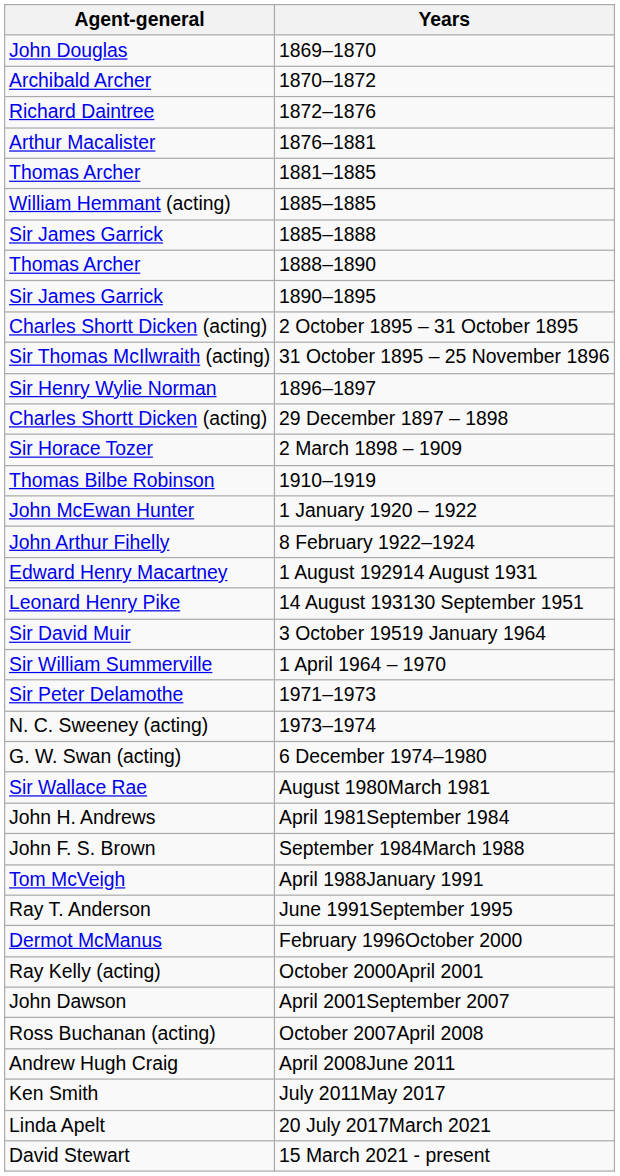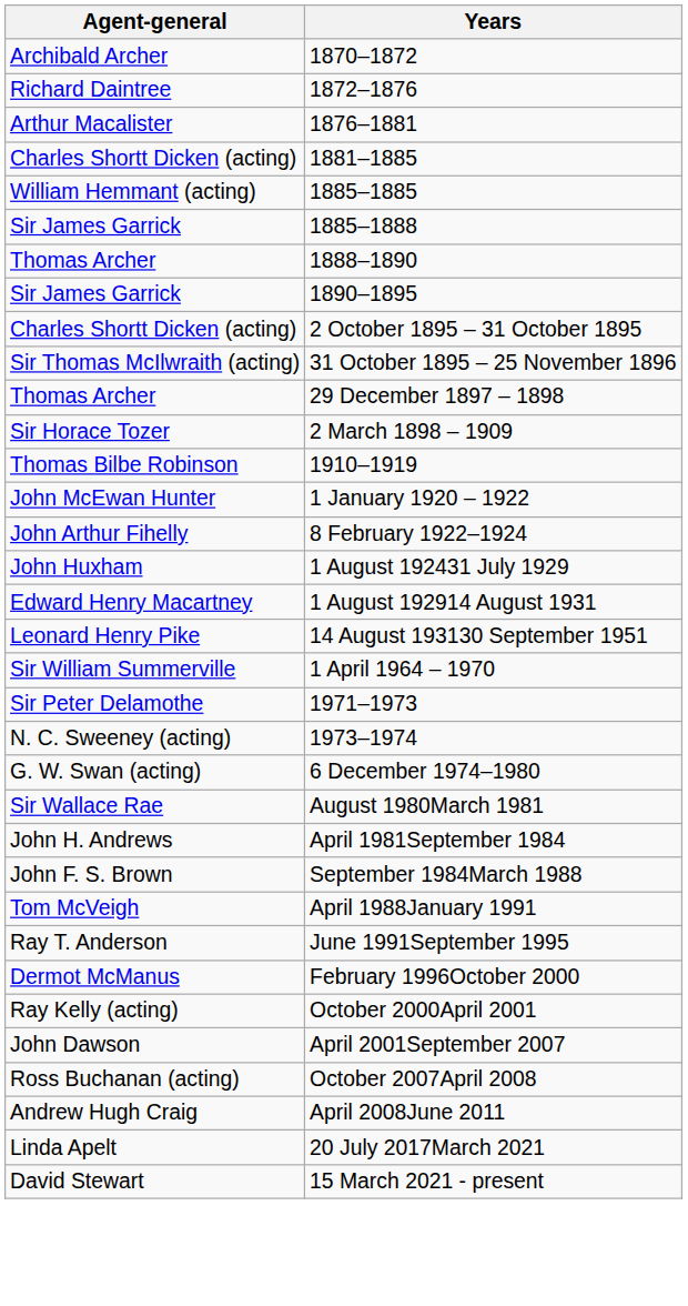- row: John Douglas | 1869–1870
1881–1885 | Agent-general: Thomas Archer -> Charles Shortt Dicken (acting)
- row: Sir Henry Wylie Norman | 1896–1897
29 December 1897 – 1898 | Agent-general: Charles Shortt Dicken (acting) -> Thomas Archer
+ row: John Huxham | 1 August 192431 July 1929
- row: Sir David Muir | 3 October 19519 January 1964
- row: Ken Smith | July 2011May 2017
